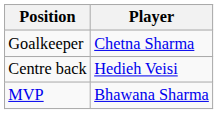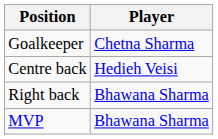+ row: Right back | Bhawana Sharma
